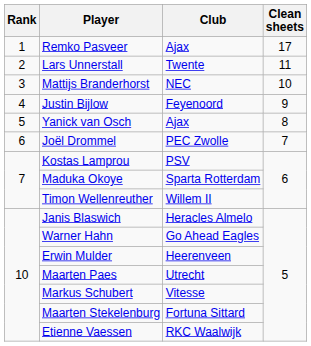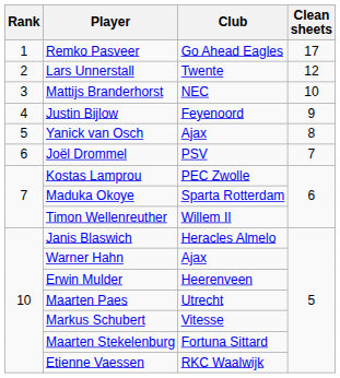Remko Pasveer | Club: Ajax -> Go Ahead Eagles
Lars Unnerstall | Clean sheets: 11 -> 12
Joël Drommel | Club: PEC Zwolle -> PSV
Kostas Lamprou | Club: PSV -> PEC Zwolle
Warner Hahn | Club: Go Ahead Eagles -> Ajax
